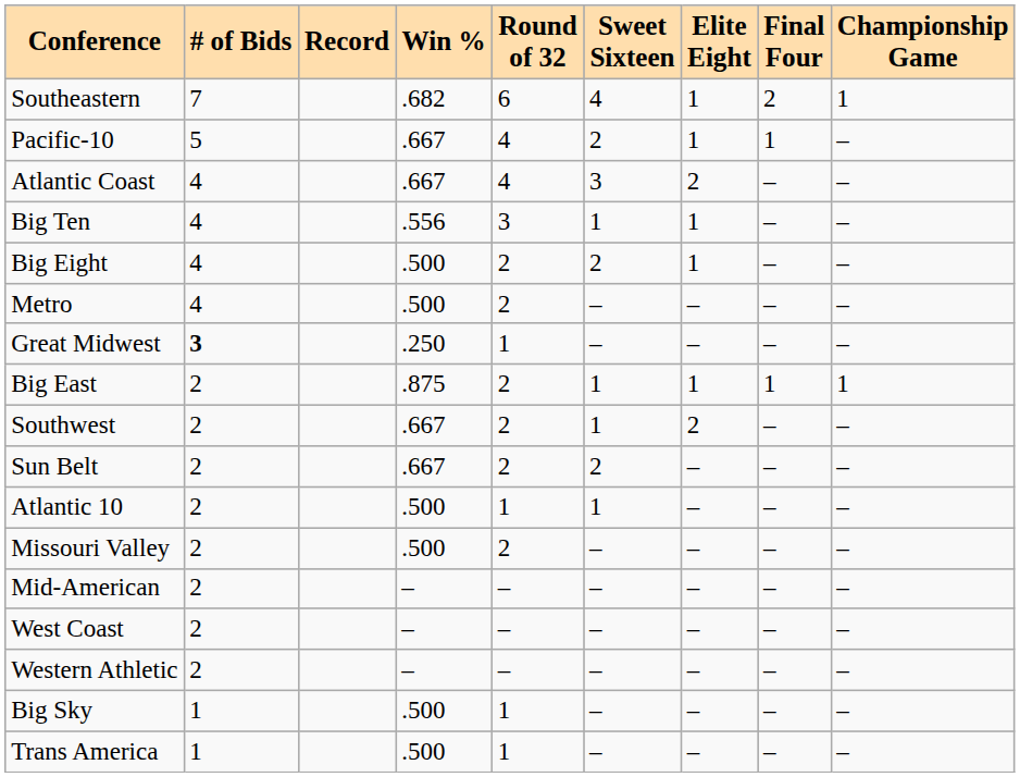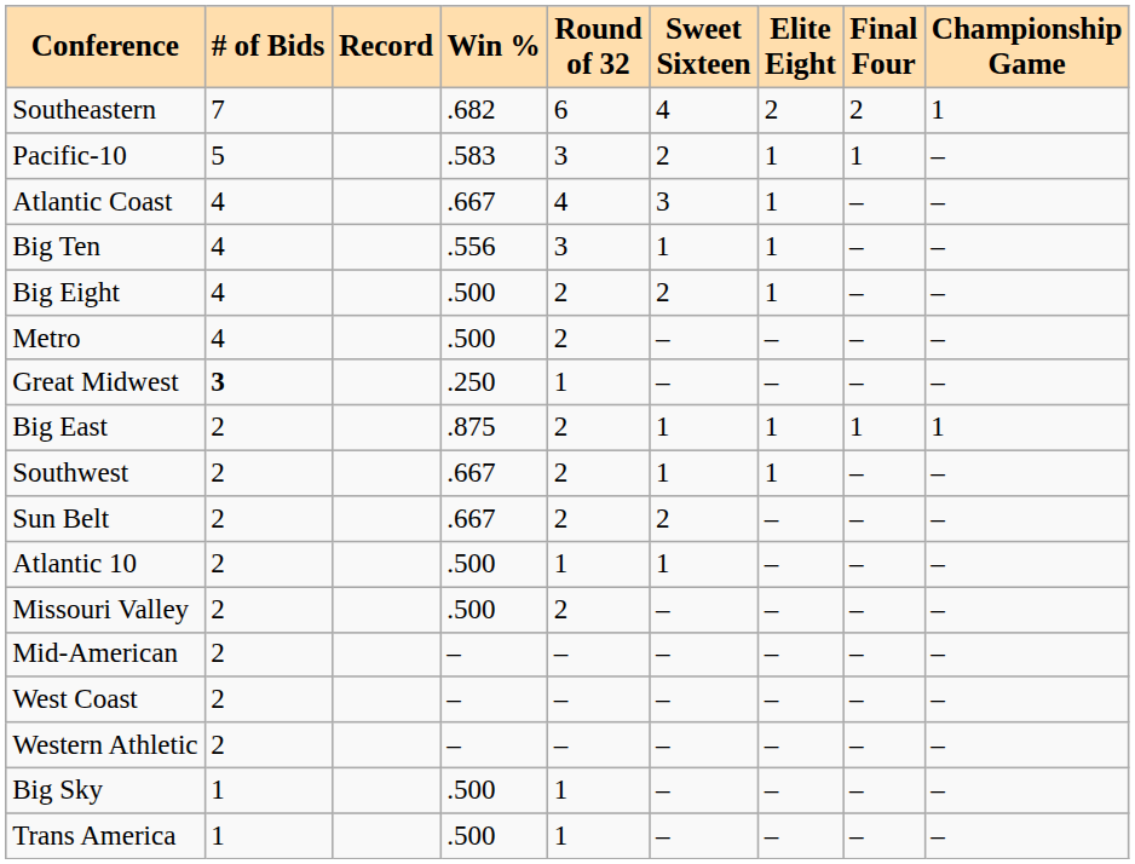Southeastern | Elite Eight: 1 -> 2
Pacific-10 | Win %: .667 -> .583
Pacific-10 | Round of 32: 4 -> 3
Atlantic Coast | Elite Eight: 2 -> 1
Southwest | Elite Eight: 2 -> 1
